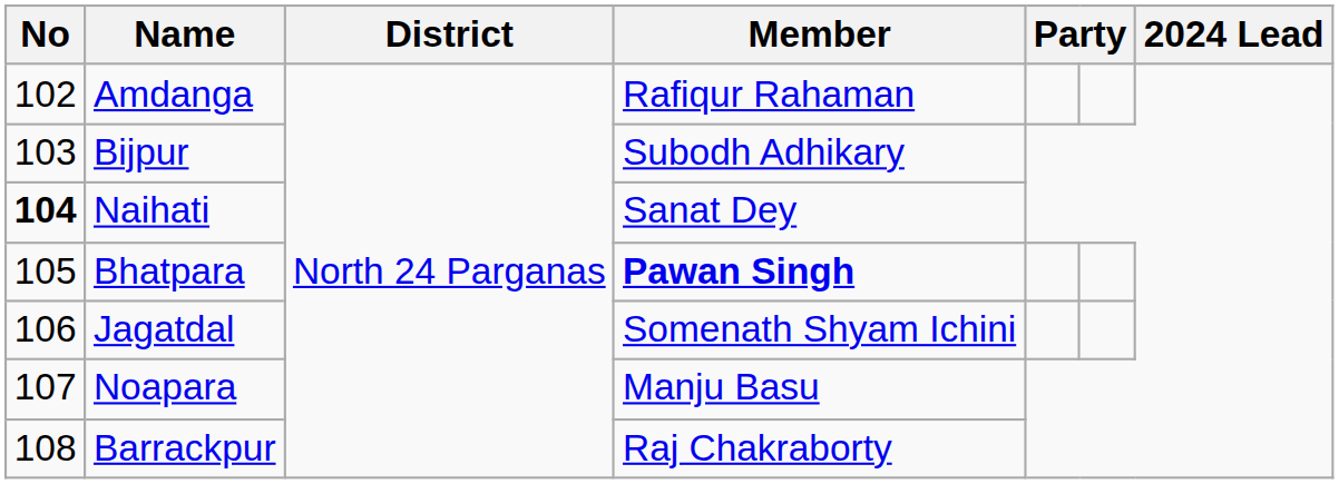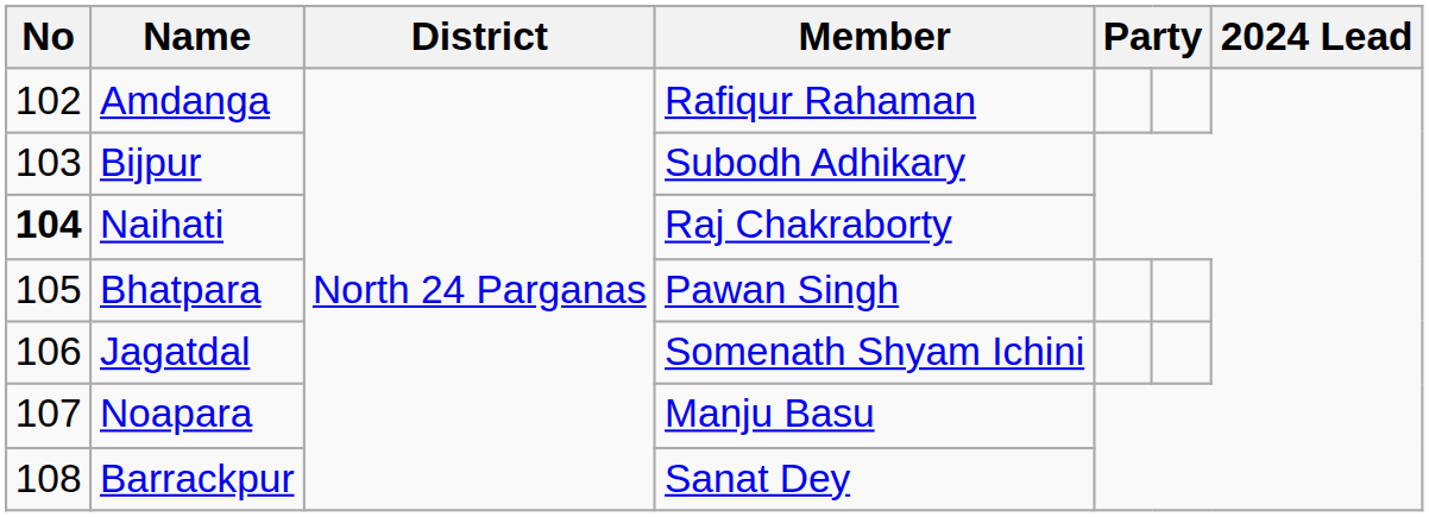Naihati | Member: Sanat Dey -> Raj Chakraborty
Bhatpara | Member: bold -> normal
Barrackpur | Member: Raj Chakraborty -> Sanat Dey
